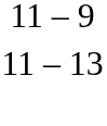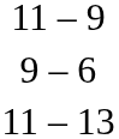+ row: 9 – 6
